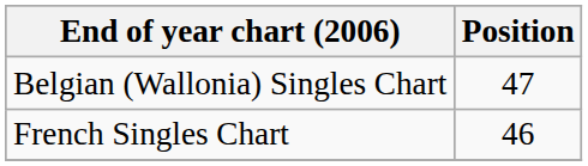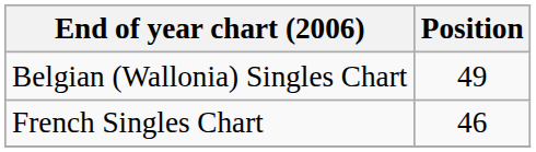Belgian (Wallonia) Singles Chart | Position: 47 -> 49
